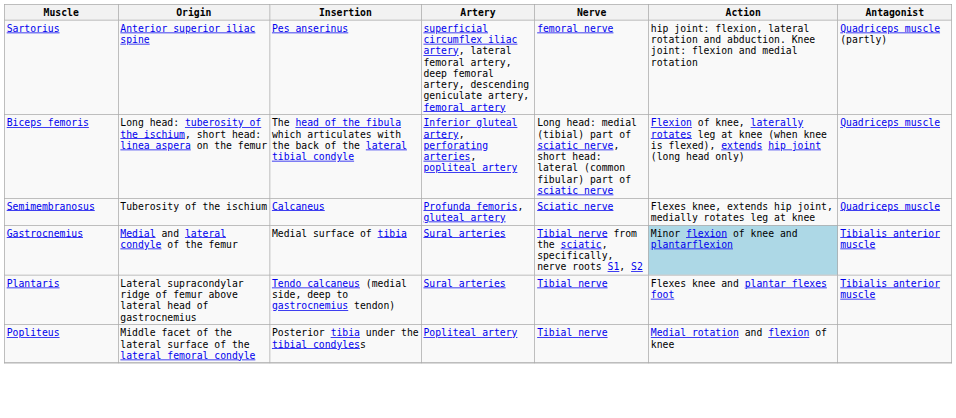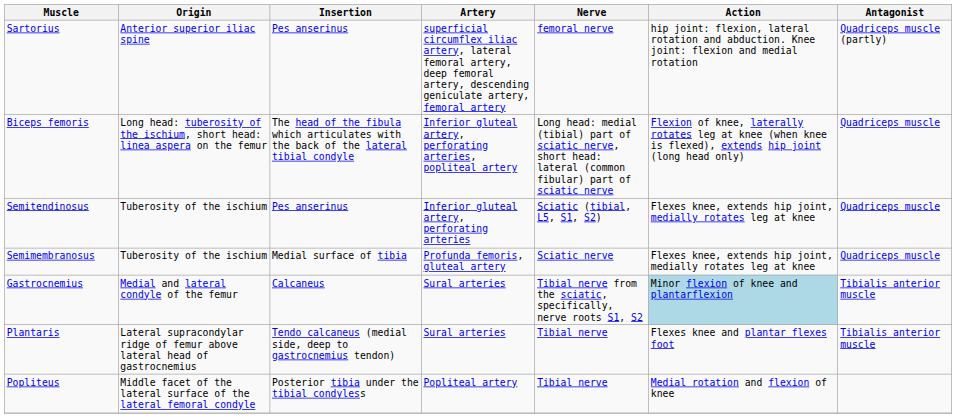+ row: Semitendinosus | Tuberosity of the ischium | Pes anserinus | Inferior gluteal artery, perforating arteries | Sciatic (tibial, L5, S1, S2) | Flexes knee, extends hip joint, medially rotates leg at knee | Quadriceps muscle
Semimembranosus | Insertion: Calcaneus -> Medial surface of tibia
Gastrocnemius | Insertion: Medial surface of tibia -> Calcaneus
